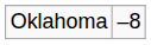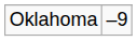Oklahoma | column 2: –8 -> –9
